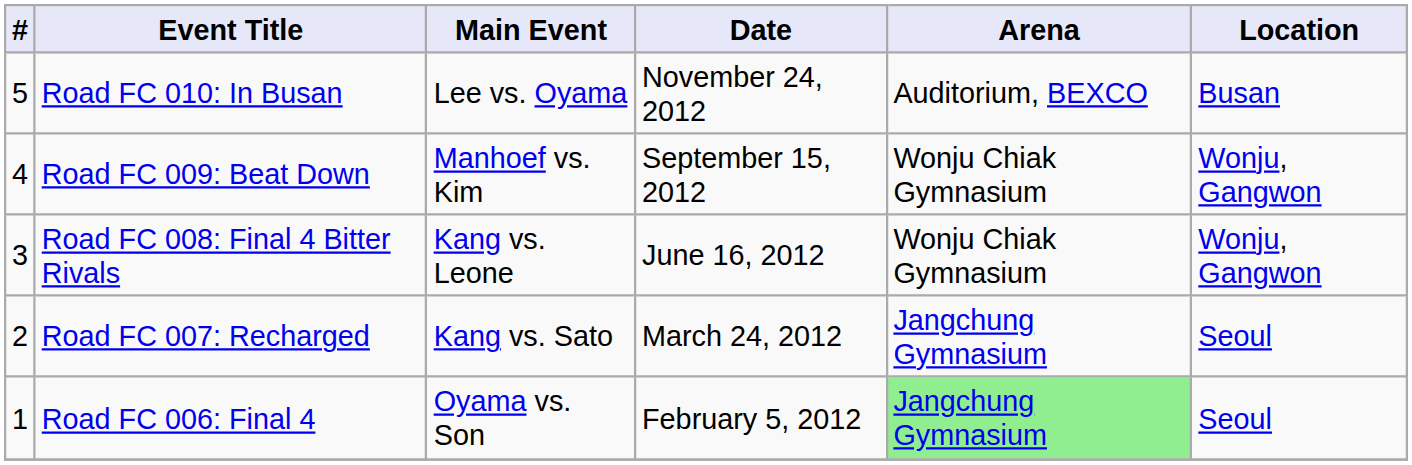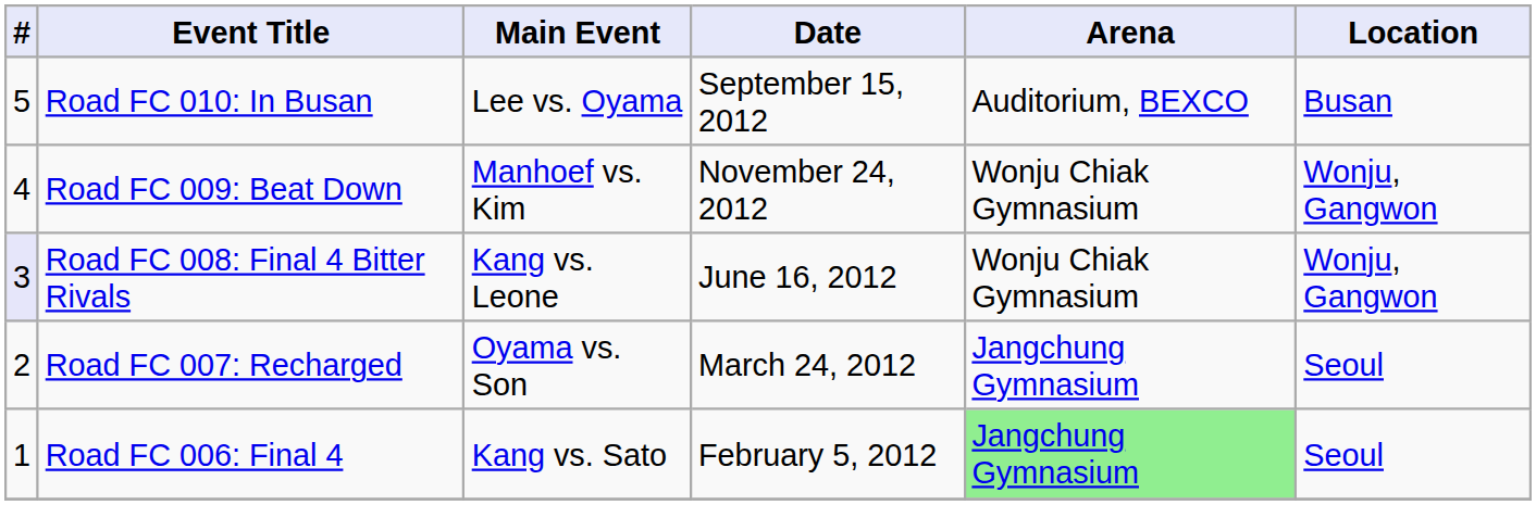Road FC 010: In Busan | Date: November 24, 2012 -> September 15, 2012
Road FC 009: Beat Down | Date: September 15, 2012 -> November 24, 2012
Road FC 008: Final 4 Bitter Rivals | #: no background -> lavender background
Road FC 007: Recharged | Main Event: Kang vs. Sato -> Oyama vs. Son
Road FC 006: Final 4 | Main Event: Oyama vs. Son -> Kang vs. Sato
